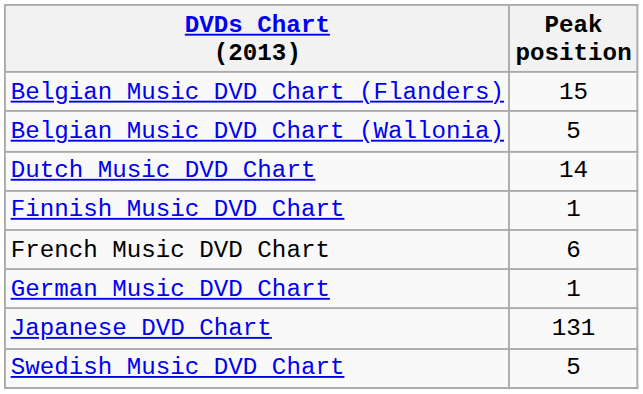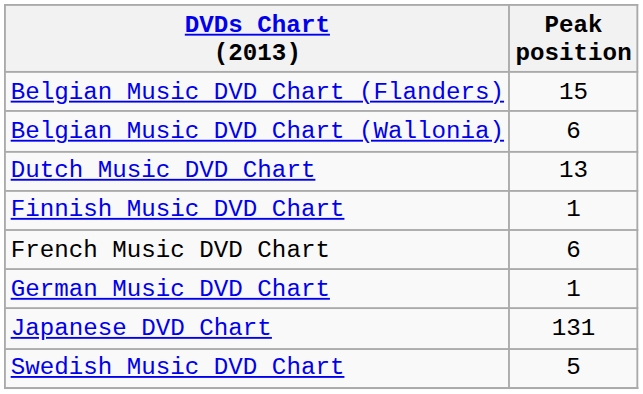Belgian Music DVD Chart (Wallonia) | Peak position: 5 -> 6
Dutch Music DVD Chart | Peak position: 14 -> 13
